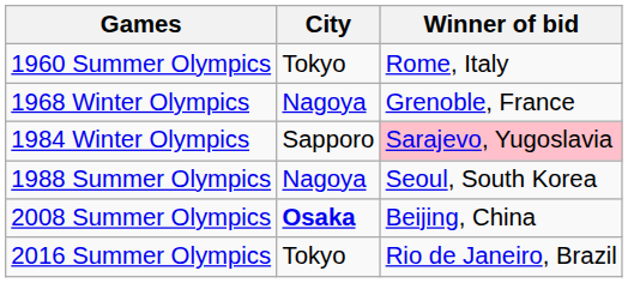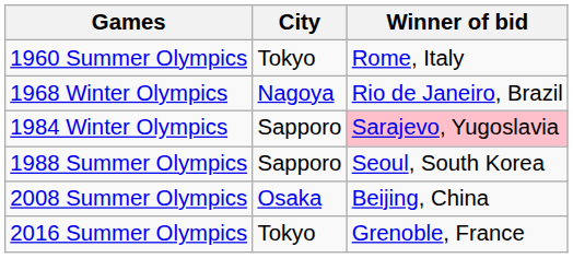1968 Winter Olympics | Winner of bid: Grenoble, France -> Rio de Janeiro, Brazil
1988 Summer Olympics | City: Nagoya -> Sapporo
2008 Summer Olympics | City: bold -> normal
2016 Summer Olympics | Winner of bid: Rio de Janeiro, Brazil -> Grenoble, France
